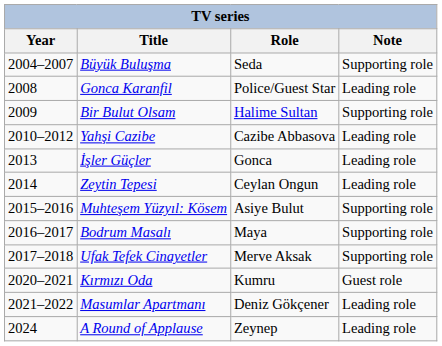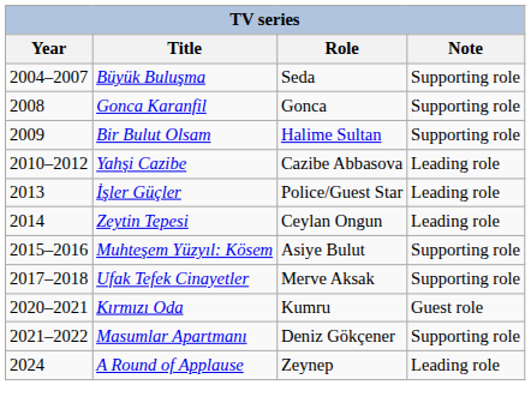Gonca Karanfil | Role: Police/Guest Star -> Gonca
Gonca Karanfil | Note: Leading role -> Supporting role
İşler Güçler | Role: Gonca -> Police/Guest Star
- row: 2016–2017 | Bodrum Masalı | Maya | Supporting role
Masumlar Apartmanı | Note: Leading role -> Supporting role
